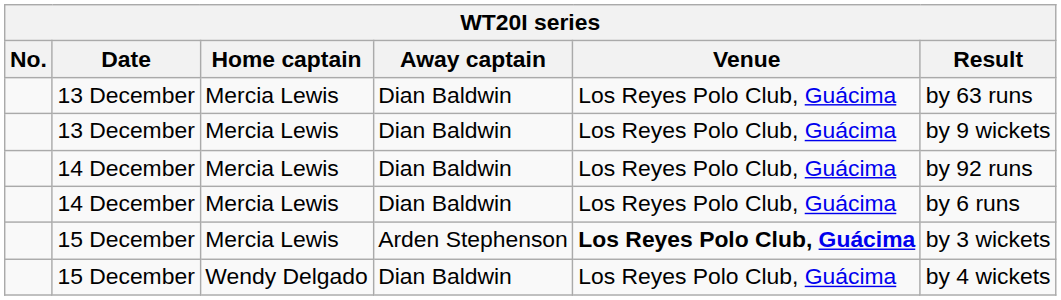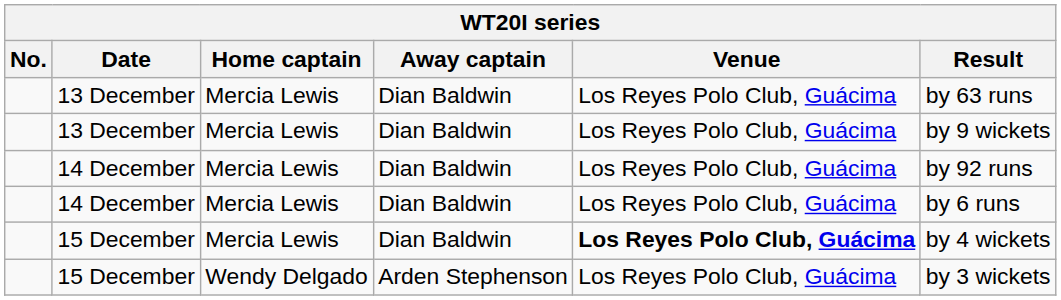15 December / Mercia Lewis | Away captain: Arden Stephenson -> Dian Baldwin
15 December / Mercia Lewis | Result: by 3 wickets -> by 4 wickets
15 December / Wendy Delgado | Away captain: Dian Baldwin -> Arden Stephenson
15 December / Wendy Delgado | Result: by 4 wickets -> by 3 wickets
